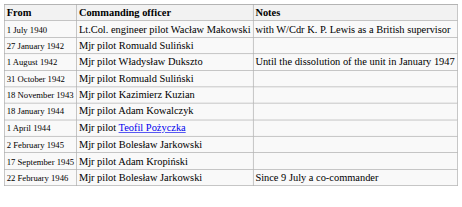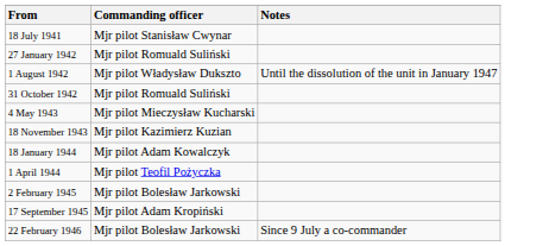- row: 1 July 1940 | Lt.Col. engineer pilot Wacław Makowski | with W/Cdr K. P. Lewis as a British supervisor
+ row: 18 July 1941 | Mjr pilot Stanisław Cwynar
+ row: 4 May 1943 | Mjr pilot Mieczysław Kucharski
